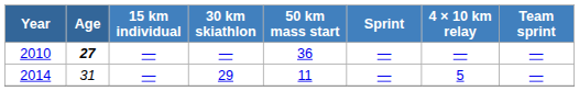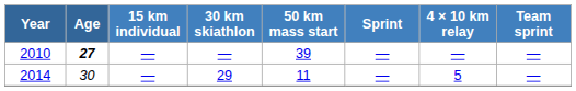2010 | 50 km mass start: 36 -> 39
2014 | Age: 31 -> 30
